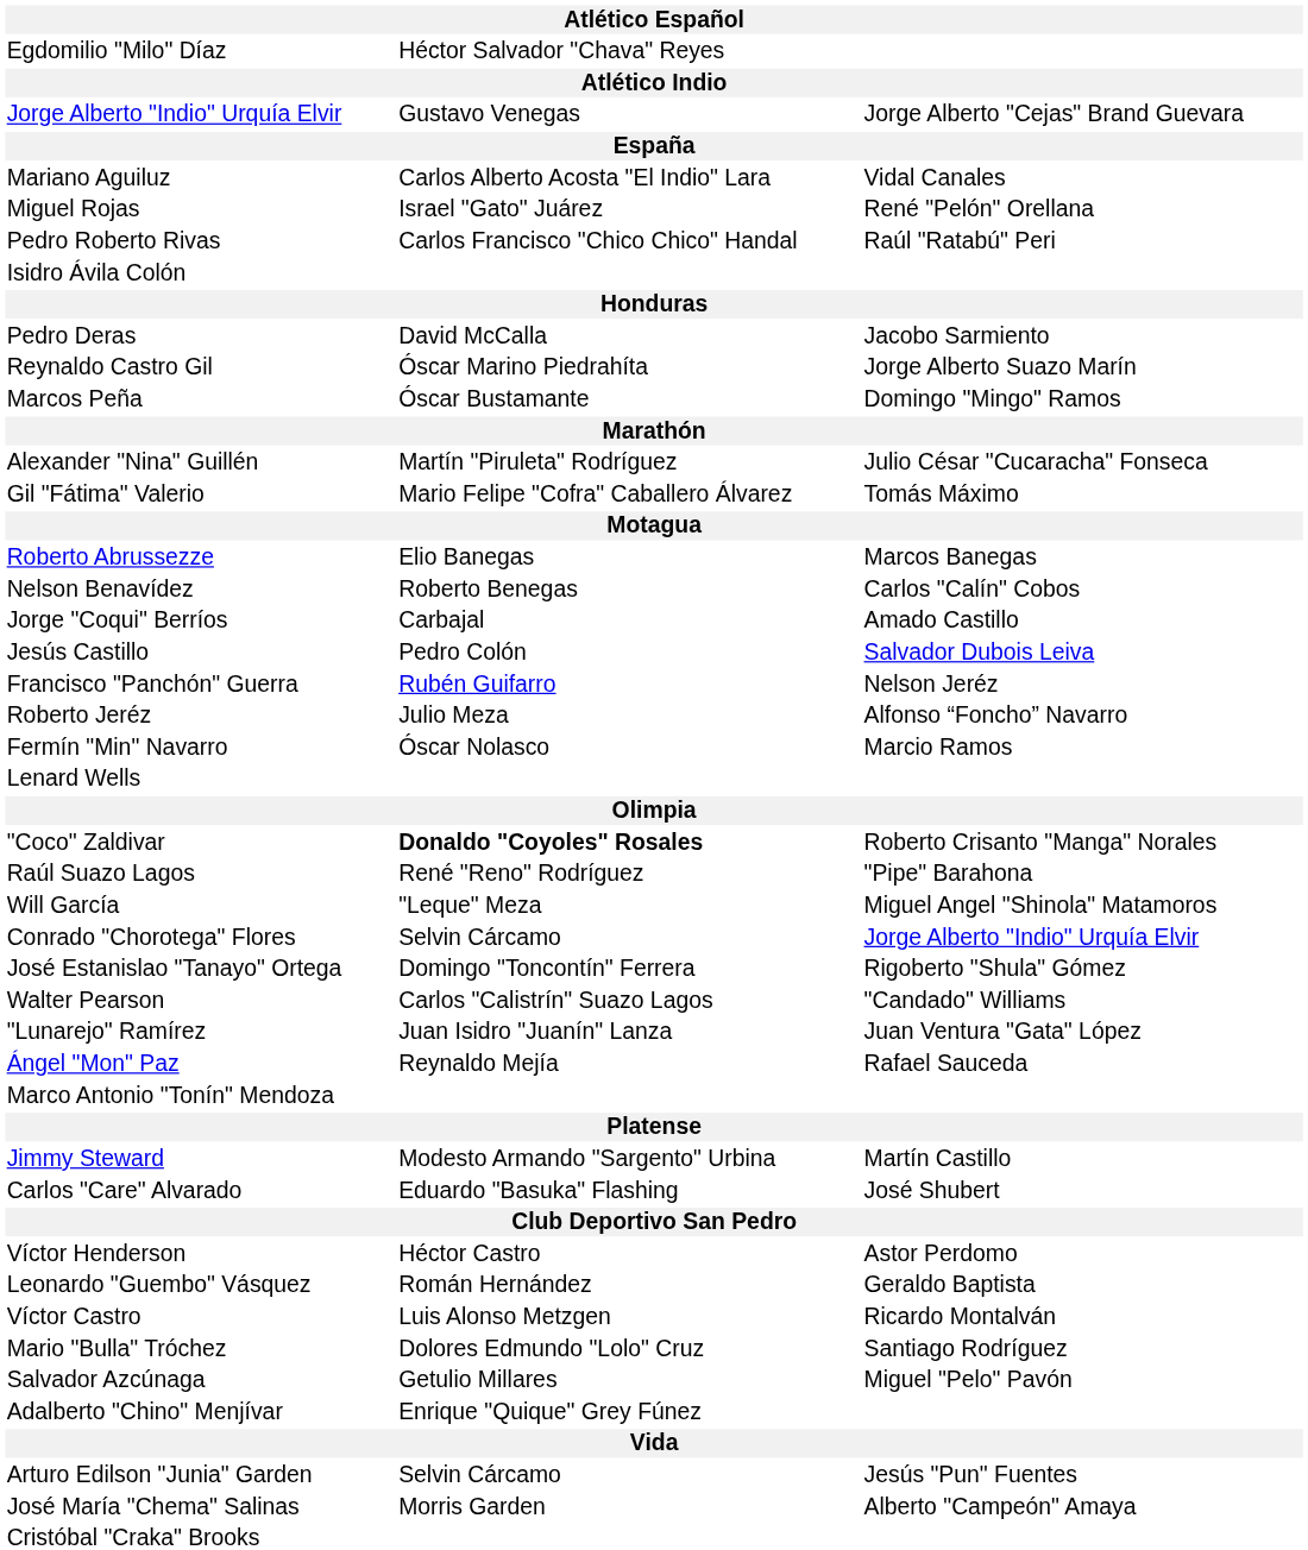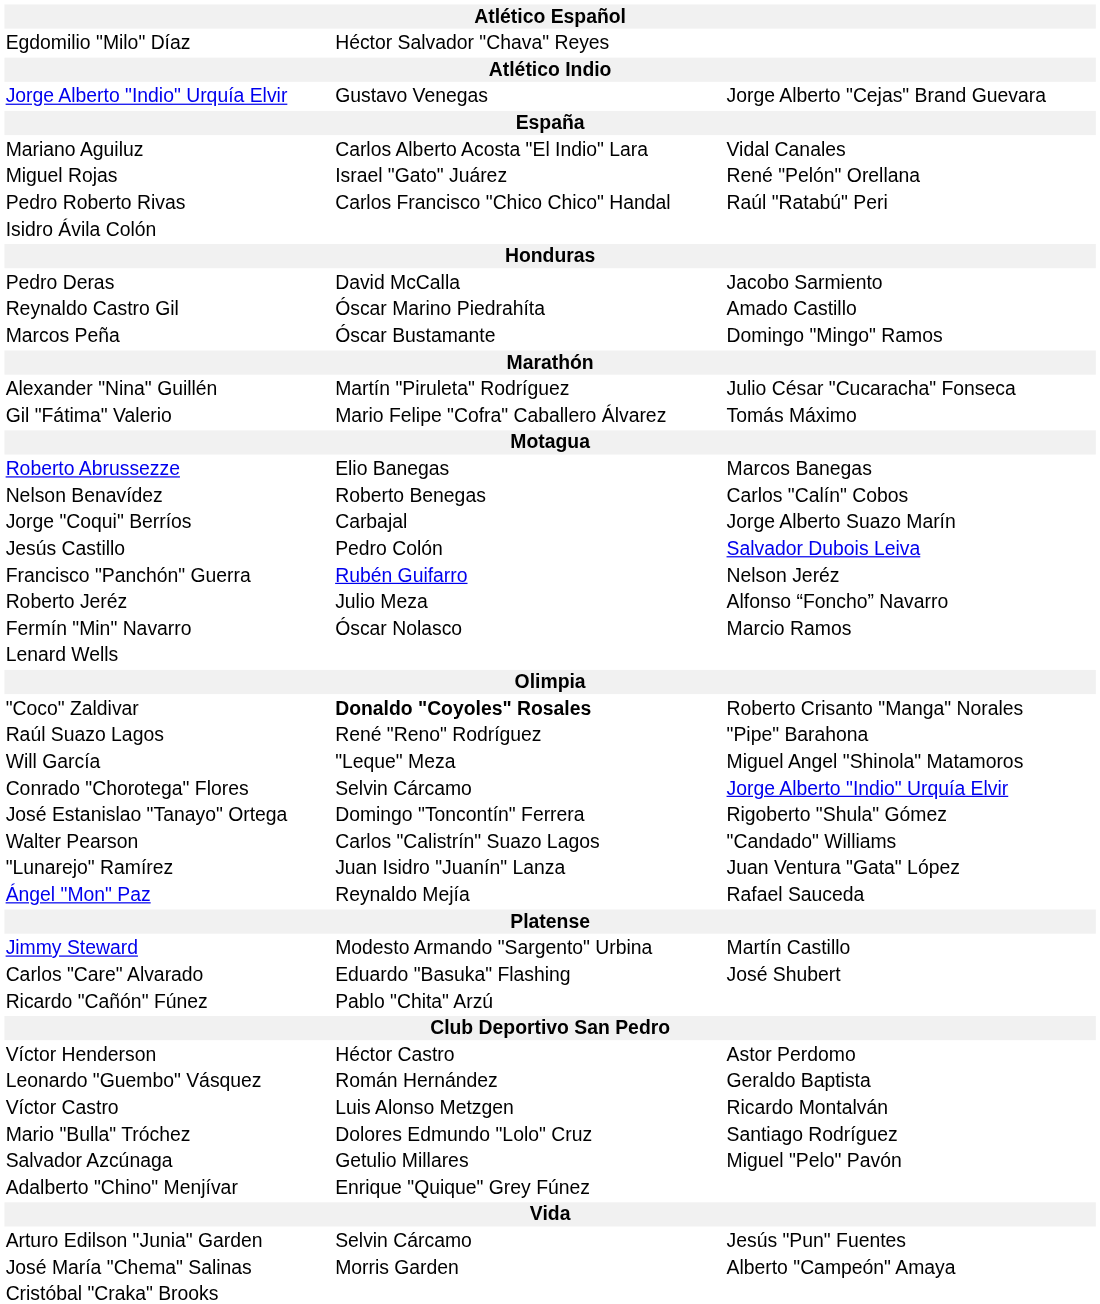Reynaldo Castro Gil | column 3: Jorge Alberto Suazo Marín -> Amado Castillo
Jorge "Coqui" Berríos | column 3: Amado Castillo -> Jorge Alberto Suazo Marín
- row: Marco Antonio "Tonín" Mendoza
+ row: Ricardo "Cañón" Fúnez | Pablo "Chita" Arzú
